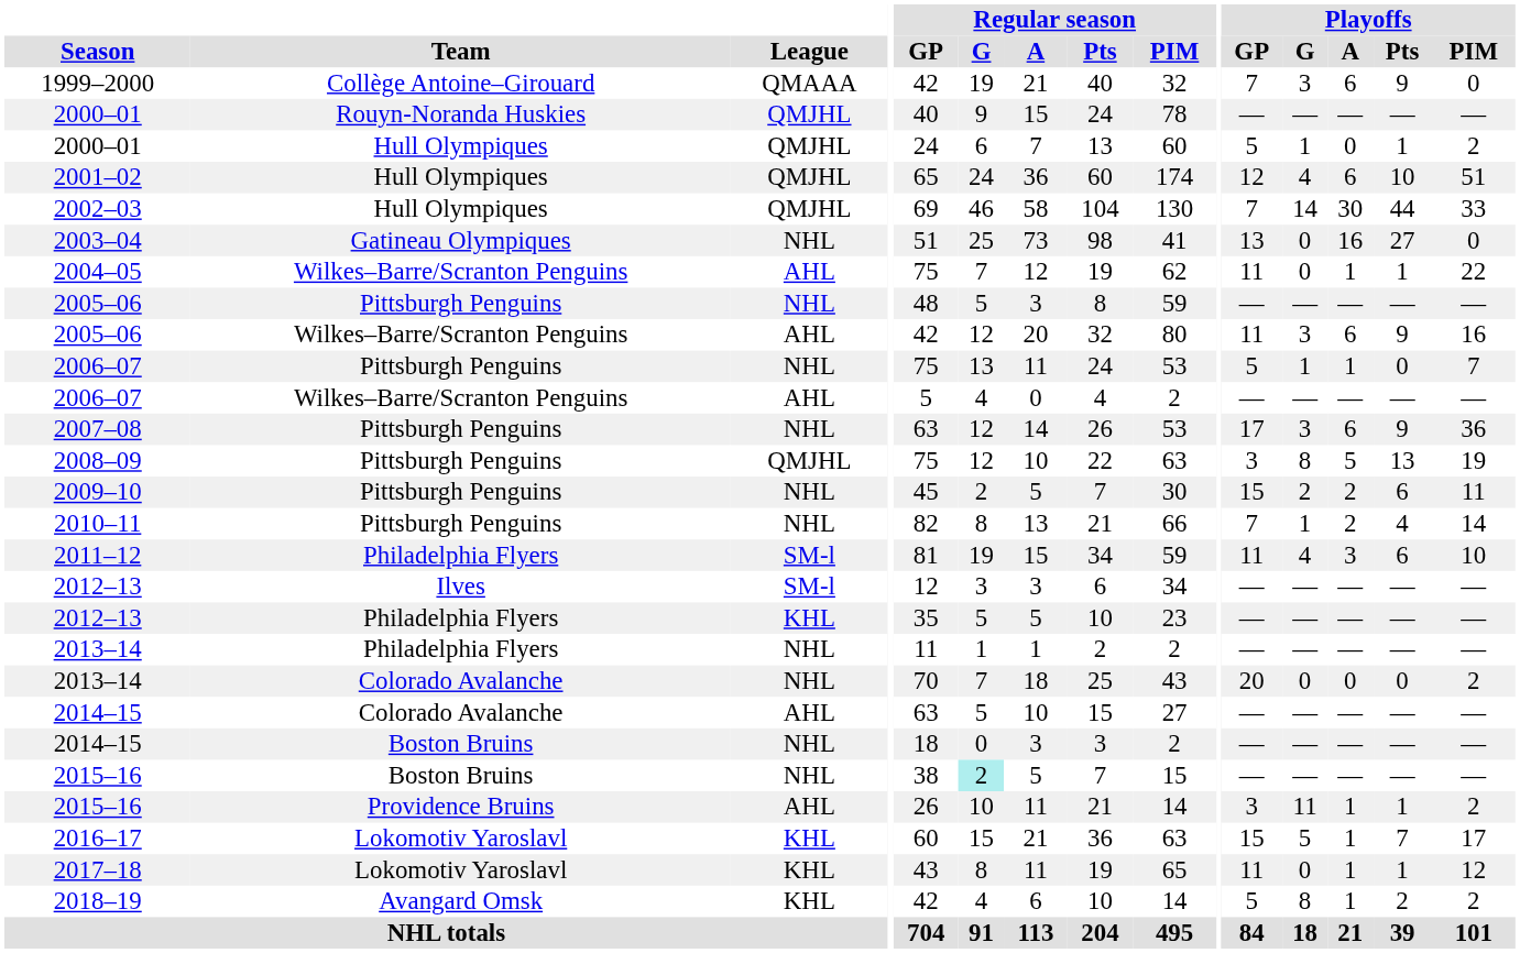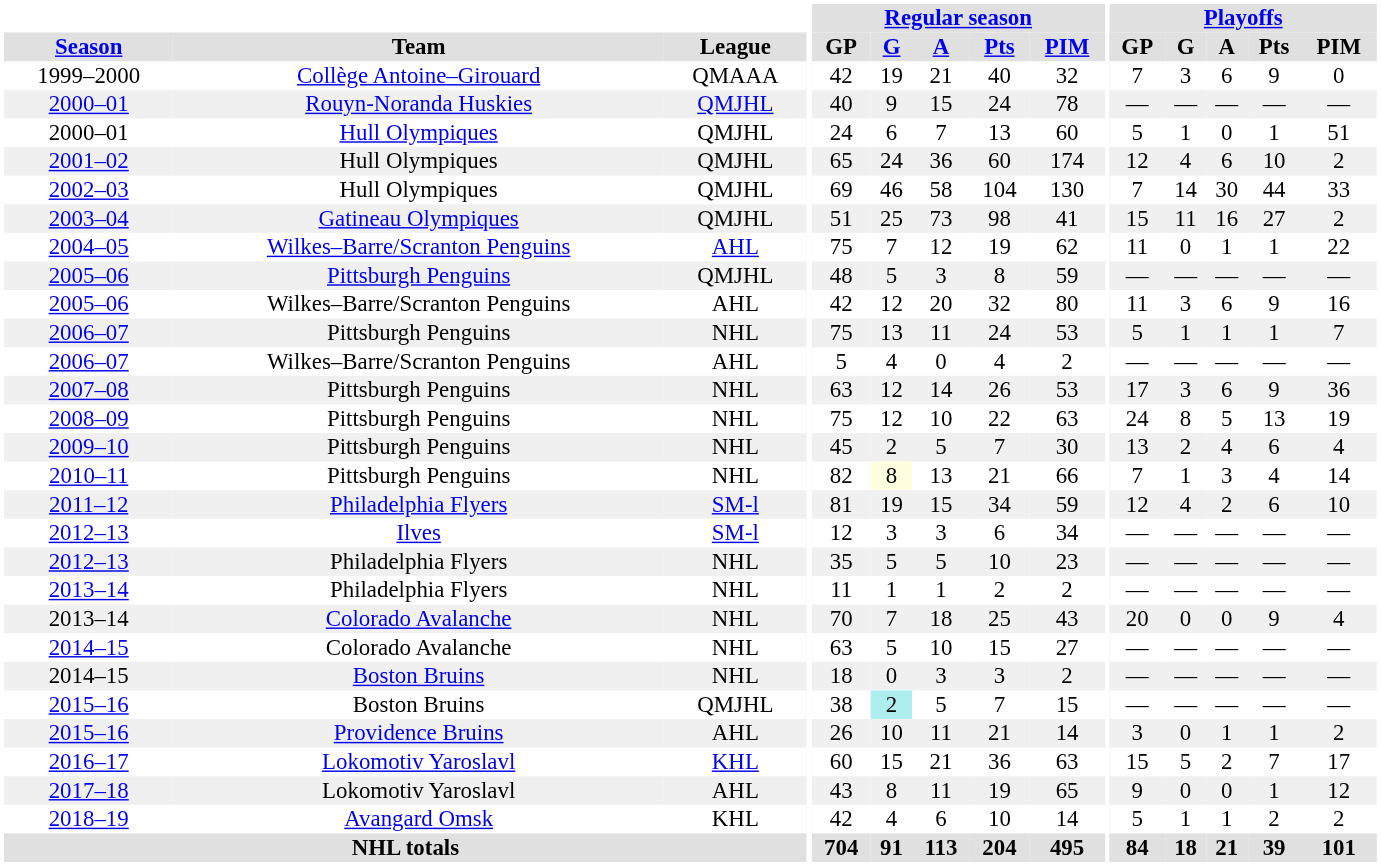2000–01 / Hull Olympiques | Playoffs / PIM: 2 -> 51
2001–02 | Playoffs / PIM: 51 -> 2
2003–04 | League: NHL -> QMJHL
2003–04 | Playoffs / GP: 13 -> 15
2003–04 | Playoffs / G: 0 -> 11
2003–04 | Playoffs / PIM: 0 -> 2
2005–06 / Pittsburgh Penguins | League: NHL -> QMJHL
2006–07 / Pittsburgh Penguins | Playoffs / Pts: 0 -> 1
2008–09 | League: QMJHL -> NHL
2008–09 | Playoffs / GP: 3 -> 24
2009–10 | Playoffs / GP: 15 -> 13
2009–10 | Playoffs / A: 2 -> 4
2009–10 | Playoffs / PIM: 11 -> 4
2010–11 | Regular season / G: no background -> lightyellow background
2010–11 | Playoffs / A: 2 -> 3
2011–12 | Playoffs / GP: 11 -> 12
2011–12 | Playoffs / A: 3 -> 2
2012–13 / Philadelphia Flyers | League: KHL -> NHL
2013–14 / Colorado Avalanche | Playoffs / Pts: 0 -> 9
2013–14 / Colorado Avalanche | Playoffs / PIM: 2 -> 4
2014–15 / Colorado Avalanche | League: AHL -> NHL
2015–16 / Boston Bruins | League: NHL -> QMJHL
2015–16 / Providence Bruins | Playoffs / G: 11 -> 0
2016–17 | Playoffs / A: 1 -> 2
2017–18 | League: KHL -> AHL
2017–18 | Playoffs / GP: 11 -> 9
2017–18 | Playoffs / A: 1 -> 0
2018–19 | Playoffs / G: 8 -> 1
